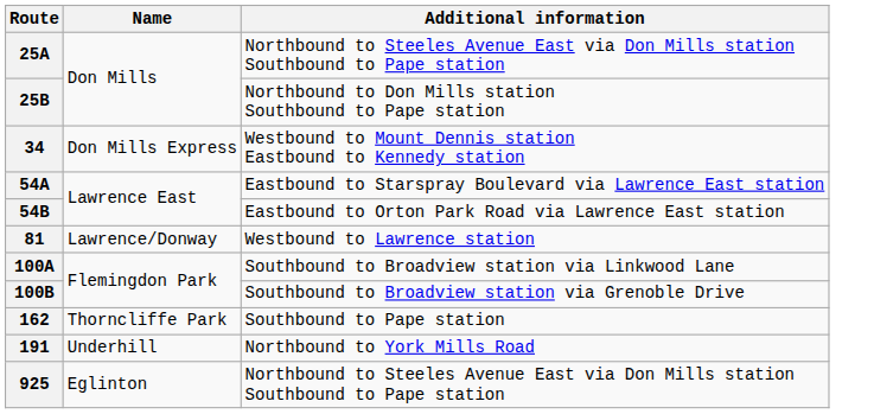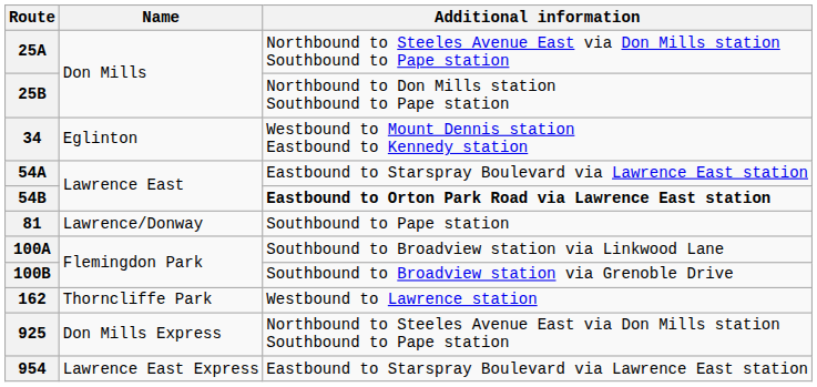34 | Name: Don Mills Express -> Eglinton
54B | Additional information: normal -> bold
81 | Additional information: Westbound to Lawrence station -> Southbound to Pape station
162 | Additional information: Southbound to Pape station -> Westbound to Lawrence station
- row: 191 | Underhill | Northbound to York Mills Road
925 | Name: Eglinton -> Don Mills Express
+ row: 954 | Lawrence East Express | Eastbound to Starspray Boulevard via Lawrence East station
